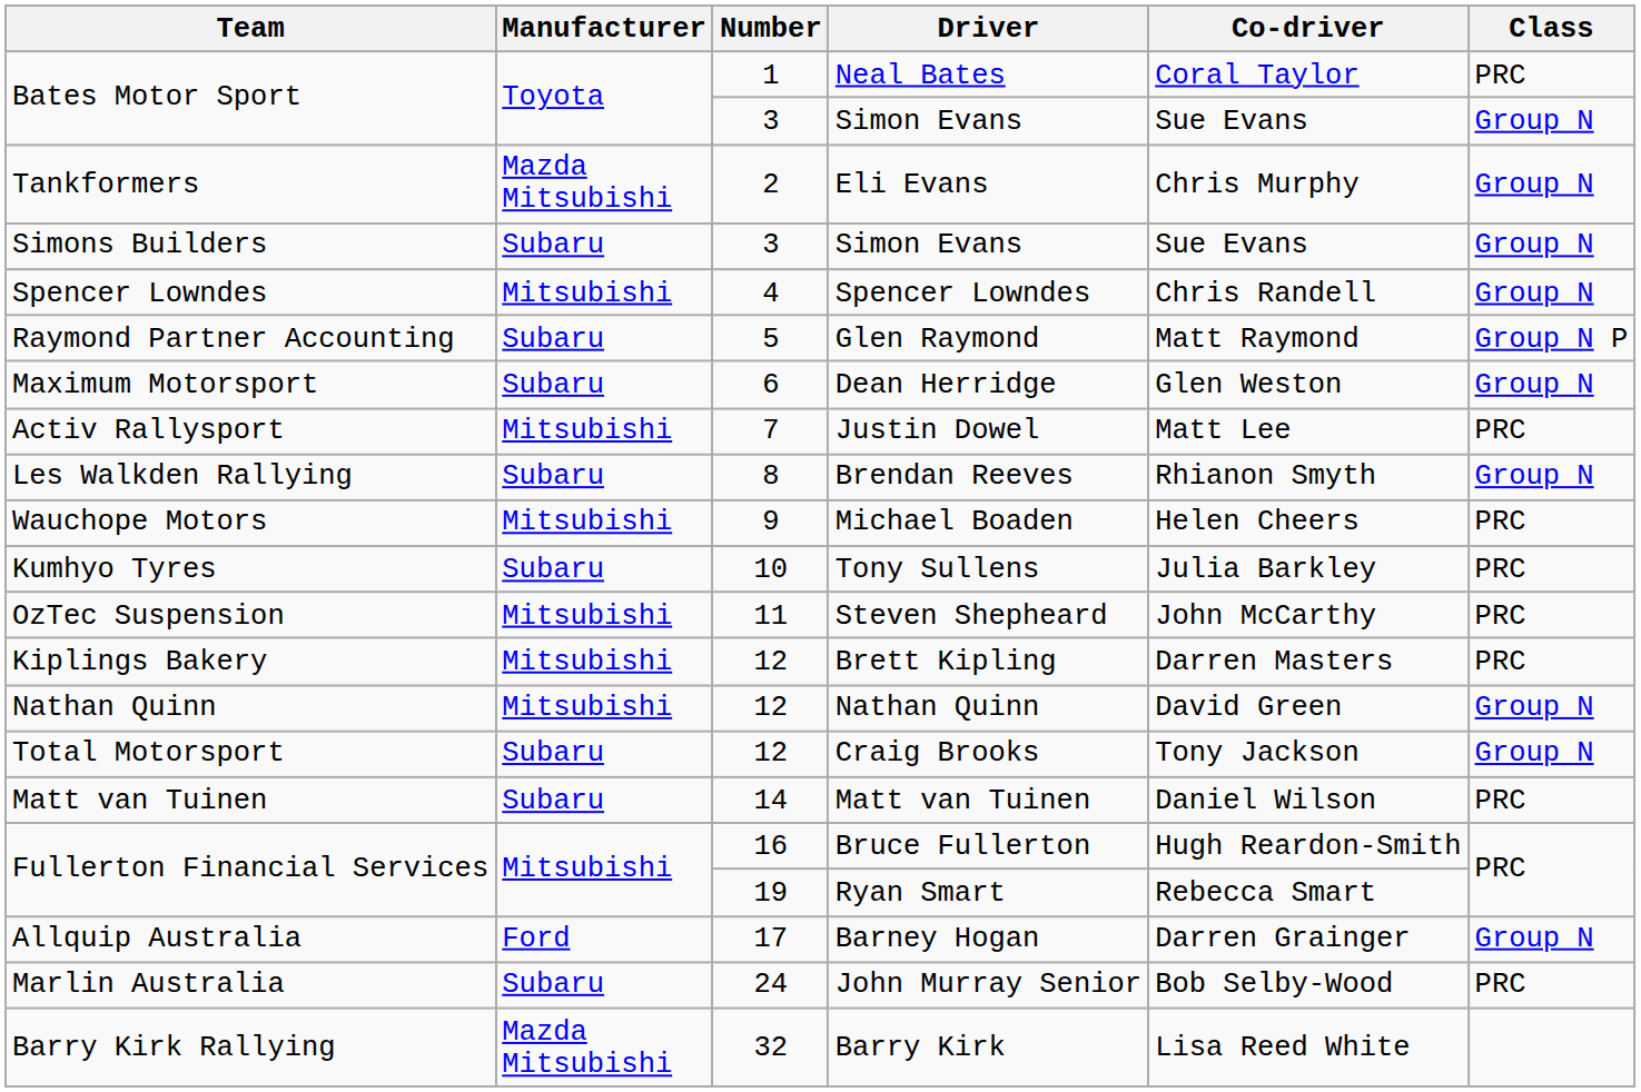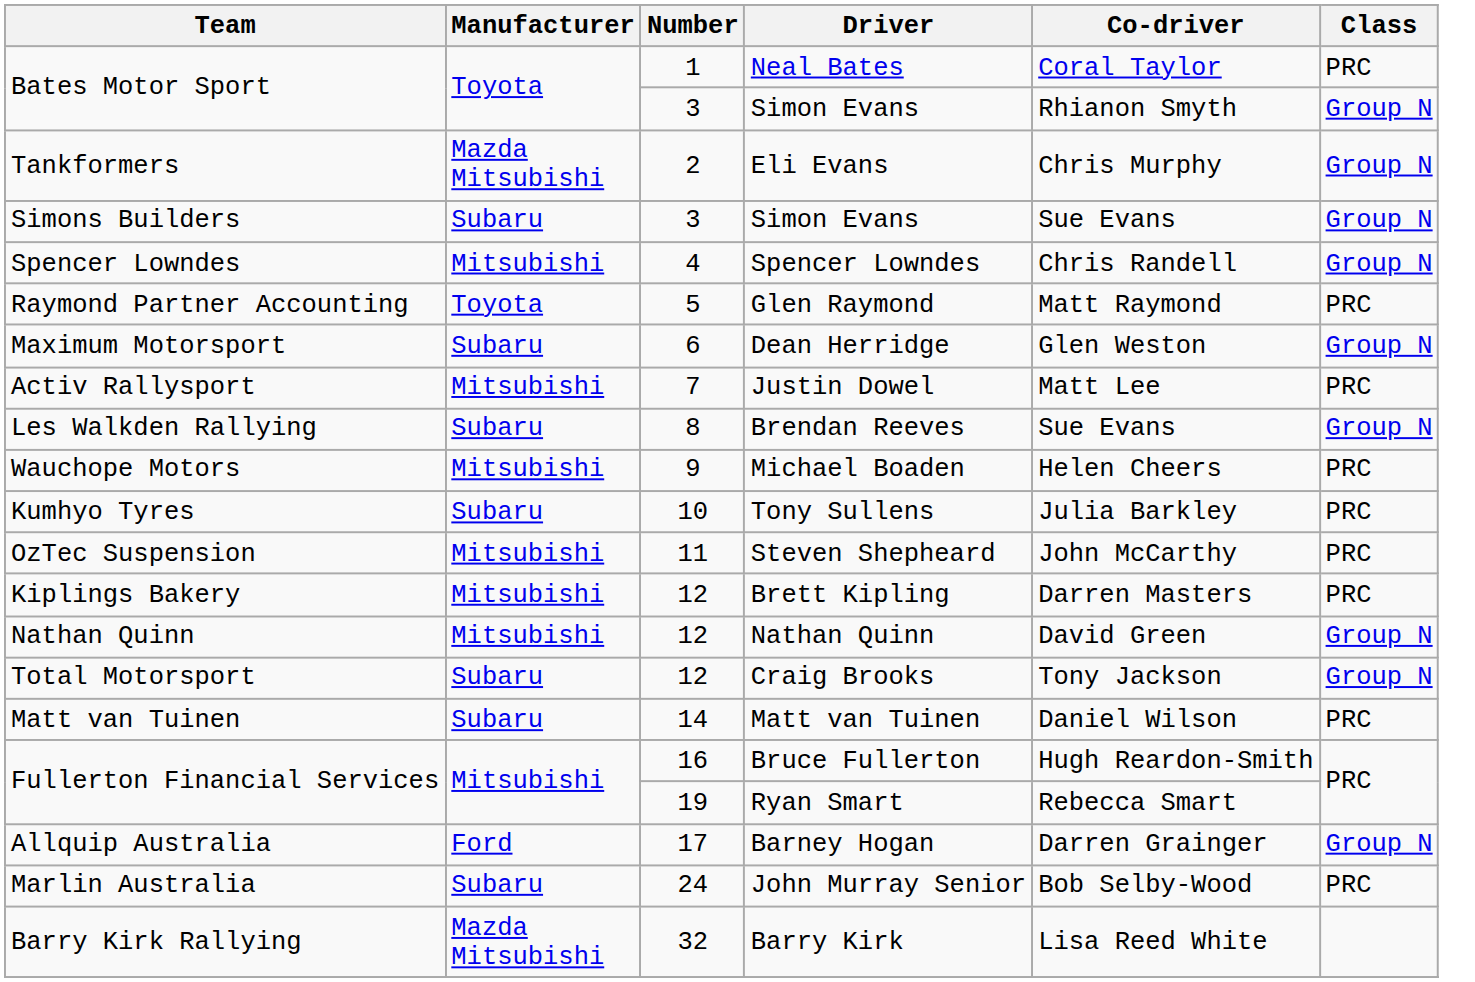Bates Motor Sport / Simon Evans | Co-driver: Sue Evans -> Rhianon Smyth
Glen Raymond | Manufacturer: Subaru -> Toyota
Glen Raymond | Class: Group N P -> PRC
Brendan Reeves | Co-driver: Rhianon Smyth -> Sue Evans
